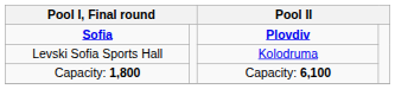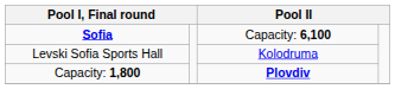Sofia | column 3: Plovdiv -> Capacity: 6,100
Capacity: 1,800 | column 3: Capacity: 6,100 -> Plovdiv
